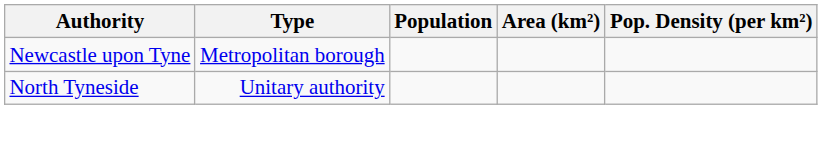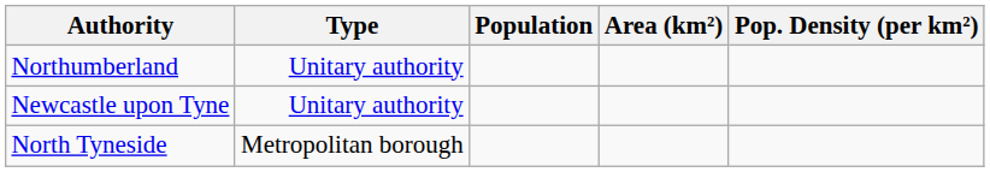+ row: Northumberland | Unitary authority
Newcastle upon Tyne | Type: Metropolitan borough -> Unitary authority
North Tyneside | Type: Unitary authority -> Metropolitan borough
